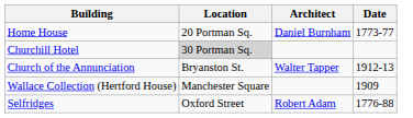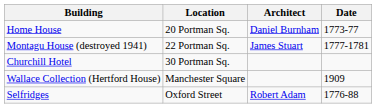+ row: Montagu House (destroyed 1941) | 22 Portman Sq. | James Stuart | 1777-1781
Churchill Hotel | Location: lightgrey background -> no background
- row: Church of the Annunciation | Bryanston St. | Walter Tapper | 1912-13
